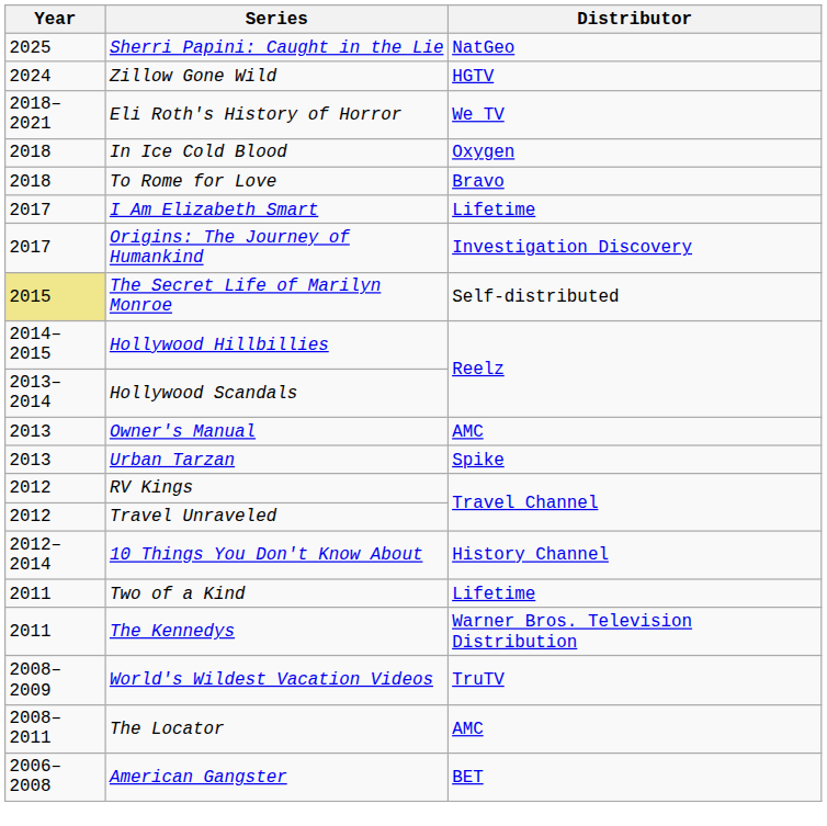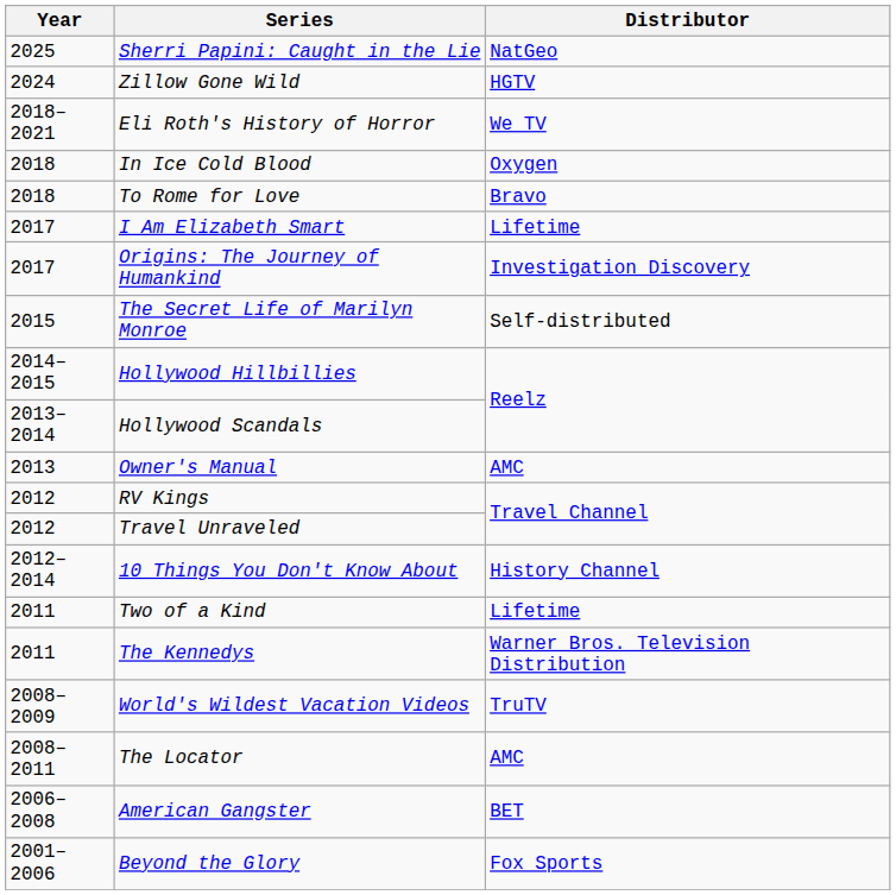The Secret Life of Marilyn Monroe | Year: khaki background -> no background
- row: 2013 | Urban Tarzan | Spike
+ row: 2001–2006 | Beyond the Glory | Fox Sports
